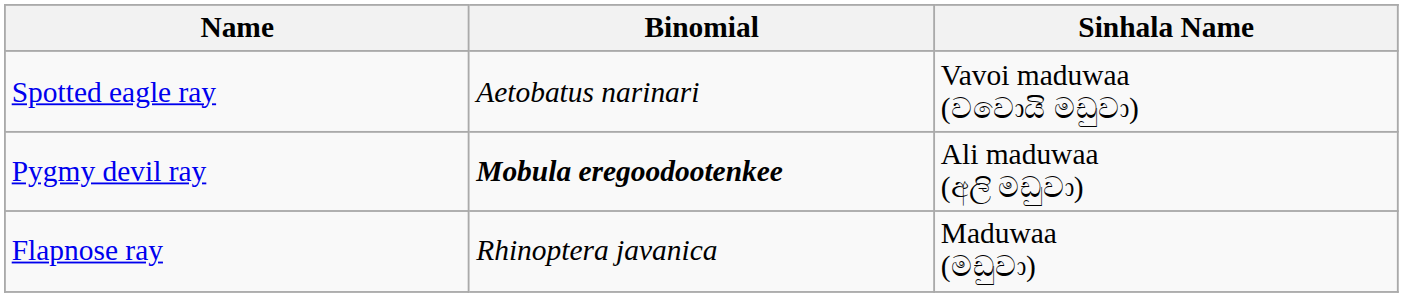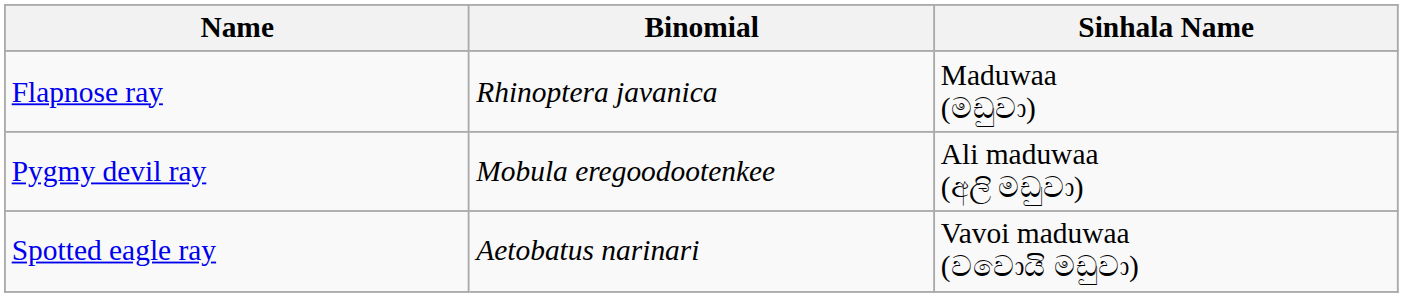rows swapped: Spotted eagle ray <-> Flapnose ray
Pygmy devil ray | Binomial: bold -> normal
